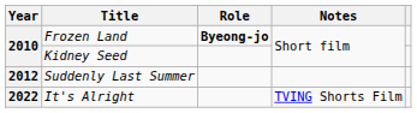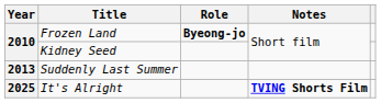Suddenly Last Summer | Year: 2012 -> 2013
It's Alright | Year: 2022 -> 2025
It's Alright | Notes: normal -> bold
